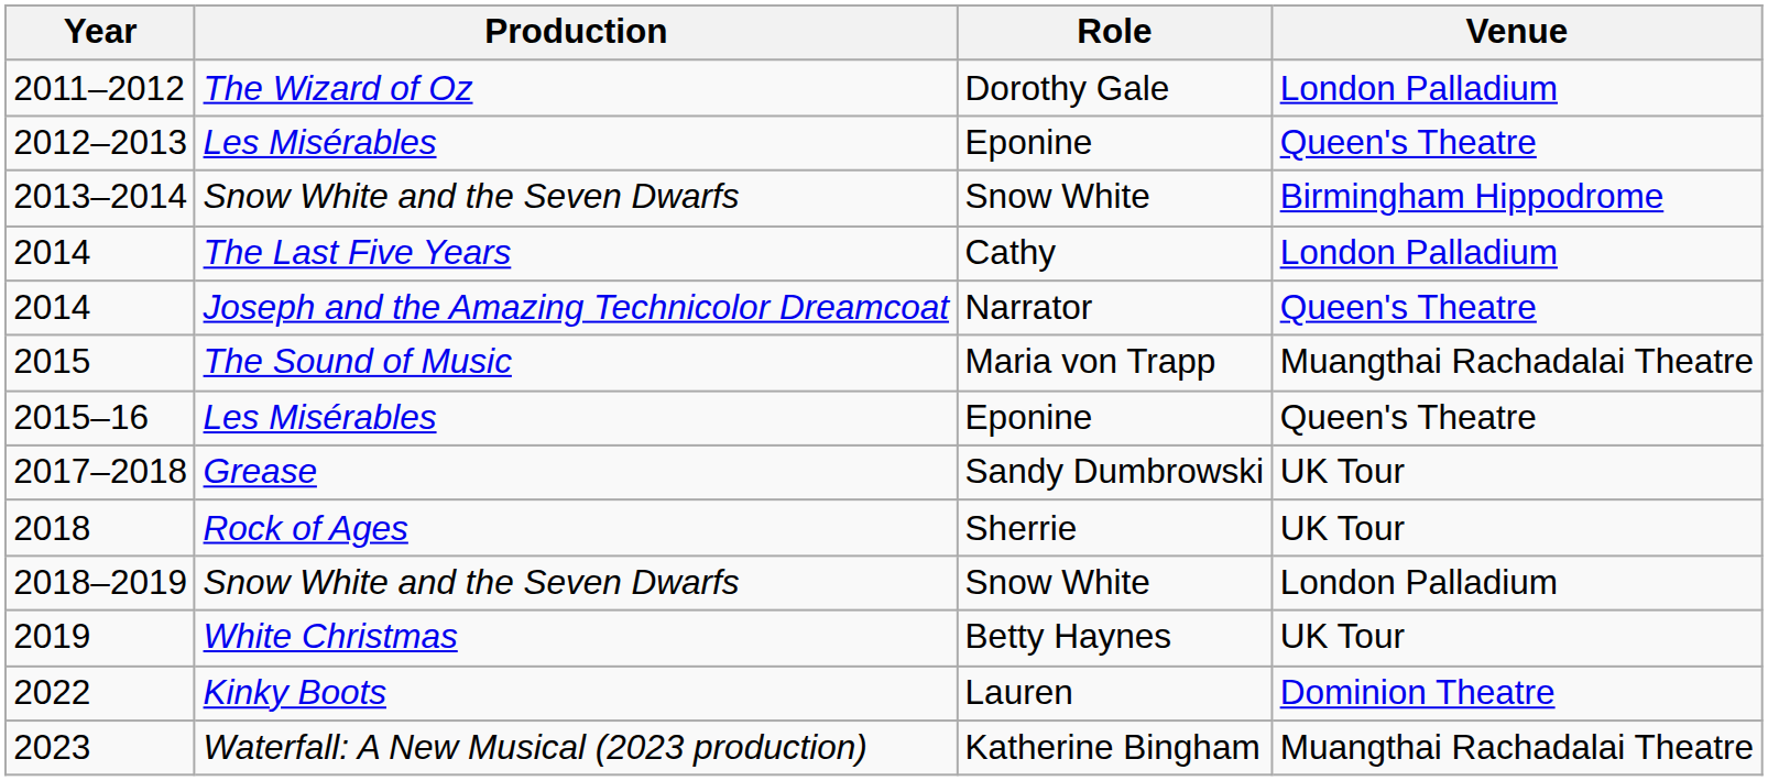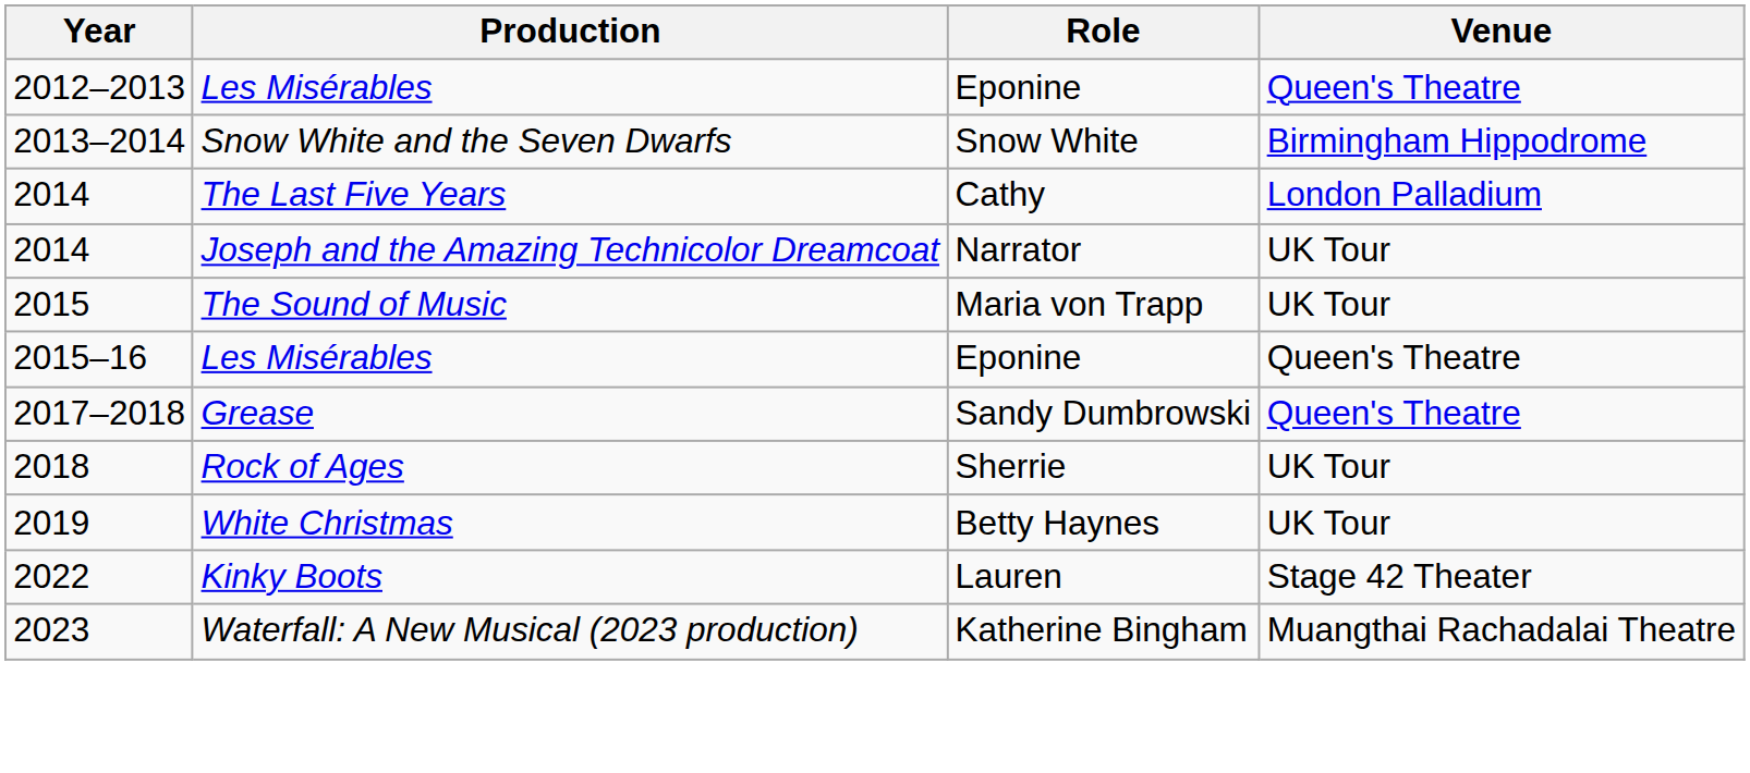- row: 2011–2012 | The Wizard of Oz | Dorothy Gale | London Palladium
2014 / Joseph and the Amazing Technicolor Dreamcoat | Venue: Queen's Theatre -> UK Tour
2015 | Venue: Muangthai Rachadalai Theatre -> UK Tour
2017–2018 | Venue: UK Tour -> Queen's Theatre
- row: 2018–2019 | Snow White and the Seven Dwarfs | Snow White | London Palladium
2022 | Venue: Dominion Theatre -> Stage 42 Theater
